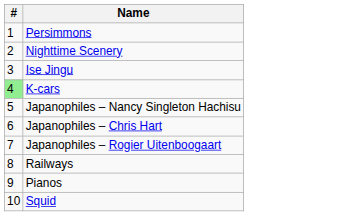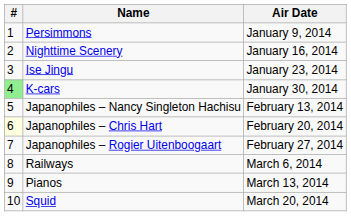+ column: Air Date | January 9, 2014 | January 16, 2014 | January 23, 2014 | January 30, 2014 | February 13, 2014 | February 20, 2014 | February 27, 2014 | March 6, 2014 | March 13, 2014 | March 20, 2014
Japanophiles – Chris Hart | #: no background -> lightyellow background
